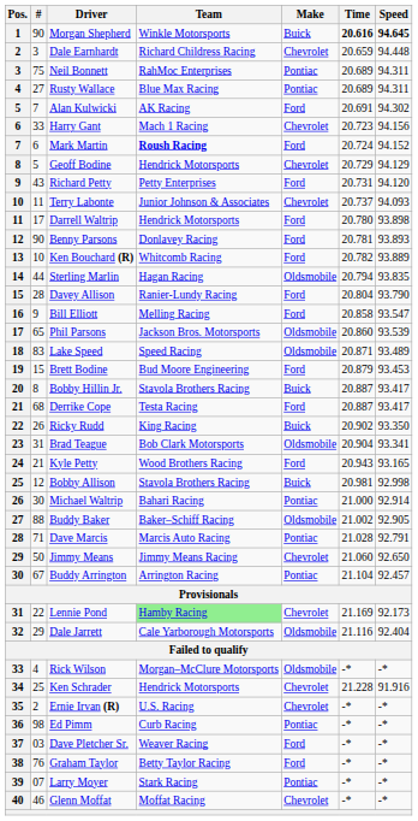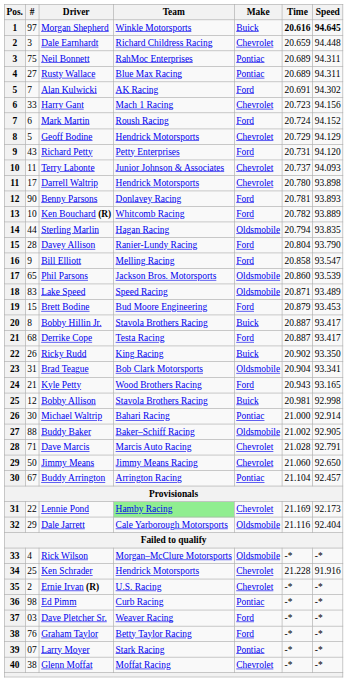Morgan Shepherd | #: 90 -> 97
Mark Martin | Team: bold -> normal
Darrell Waltrip | Make: Ford -> Chevrolet
Dave Marcis | Make: Pontiac -> Chevrolet
Glenn Moffat | #: 46 -> 38
